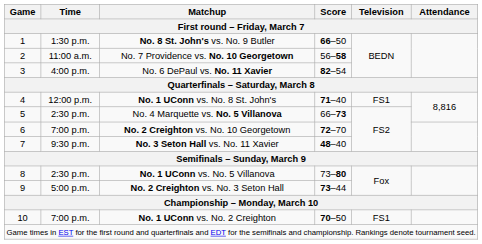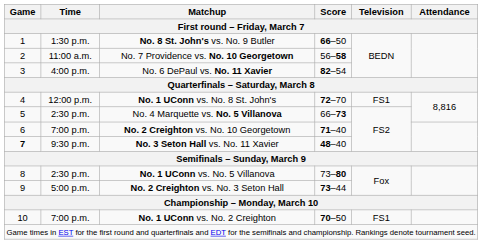No. 1 UConn vs. No. 8 St. John's | Score: 71–40 -> 72–70
No. 2 Creighton vs. No. 10 Georgetown | Score: 72–70 -> 71–40
No. 3 Seton Hall vs. No. 11 Xavier | Game: normal -> bold
